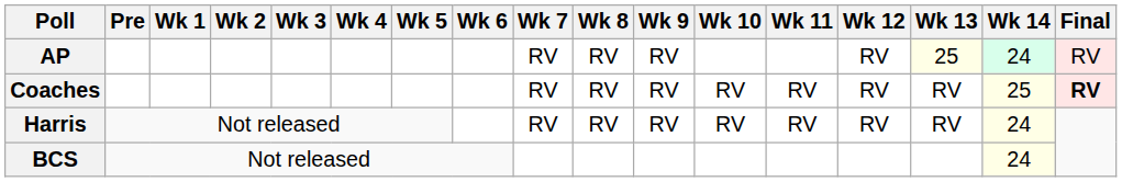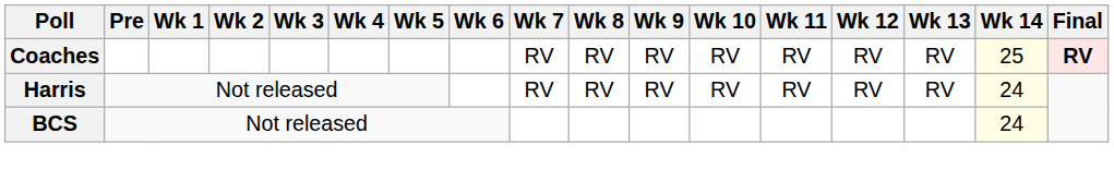- row: AP | RV | RV | RV | RV | 25 | 24 | RV
